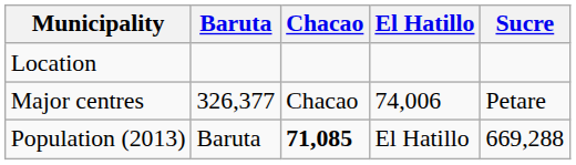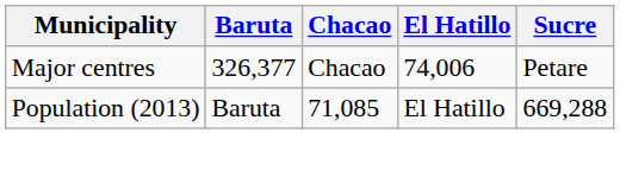- row: Location
Population (2013) | Chacao: bold -> normal
